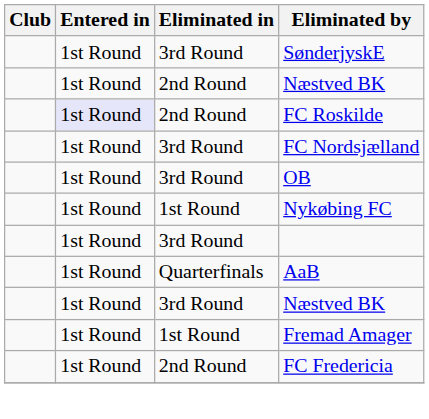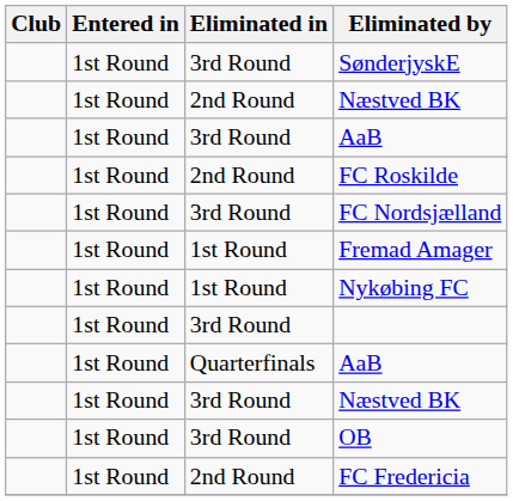+ row: 1st Round | 3rd Round | AaB
FC Roskilde | Entered in: lavender background -> no background
rows swapped: Fremad Amager <-> OB
